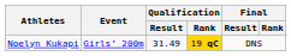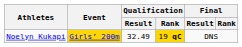Noelyn Kukapi | Event: no background -> gold background
Noelyn Kukapi | Qualification / Result: 31.49 -> 32.49
